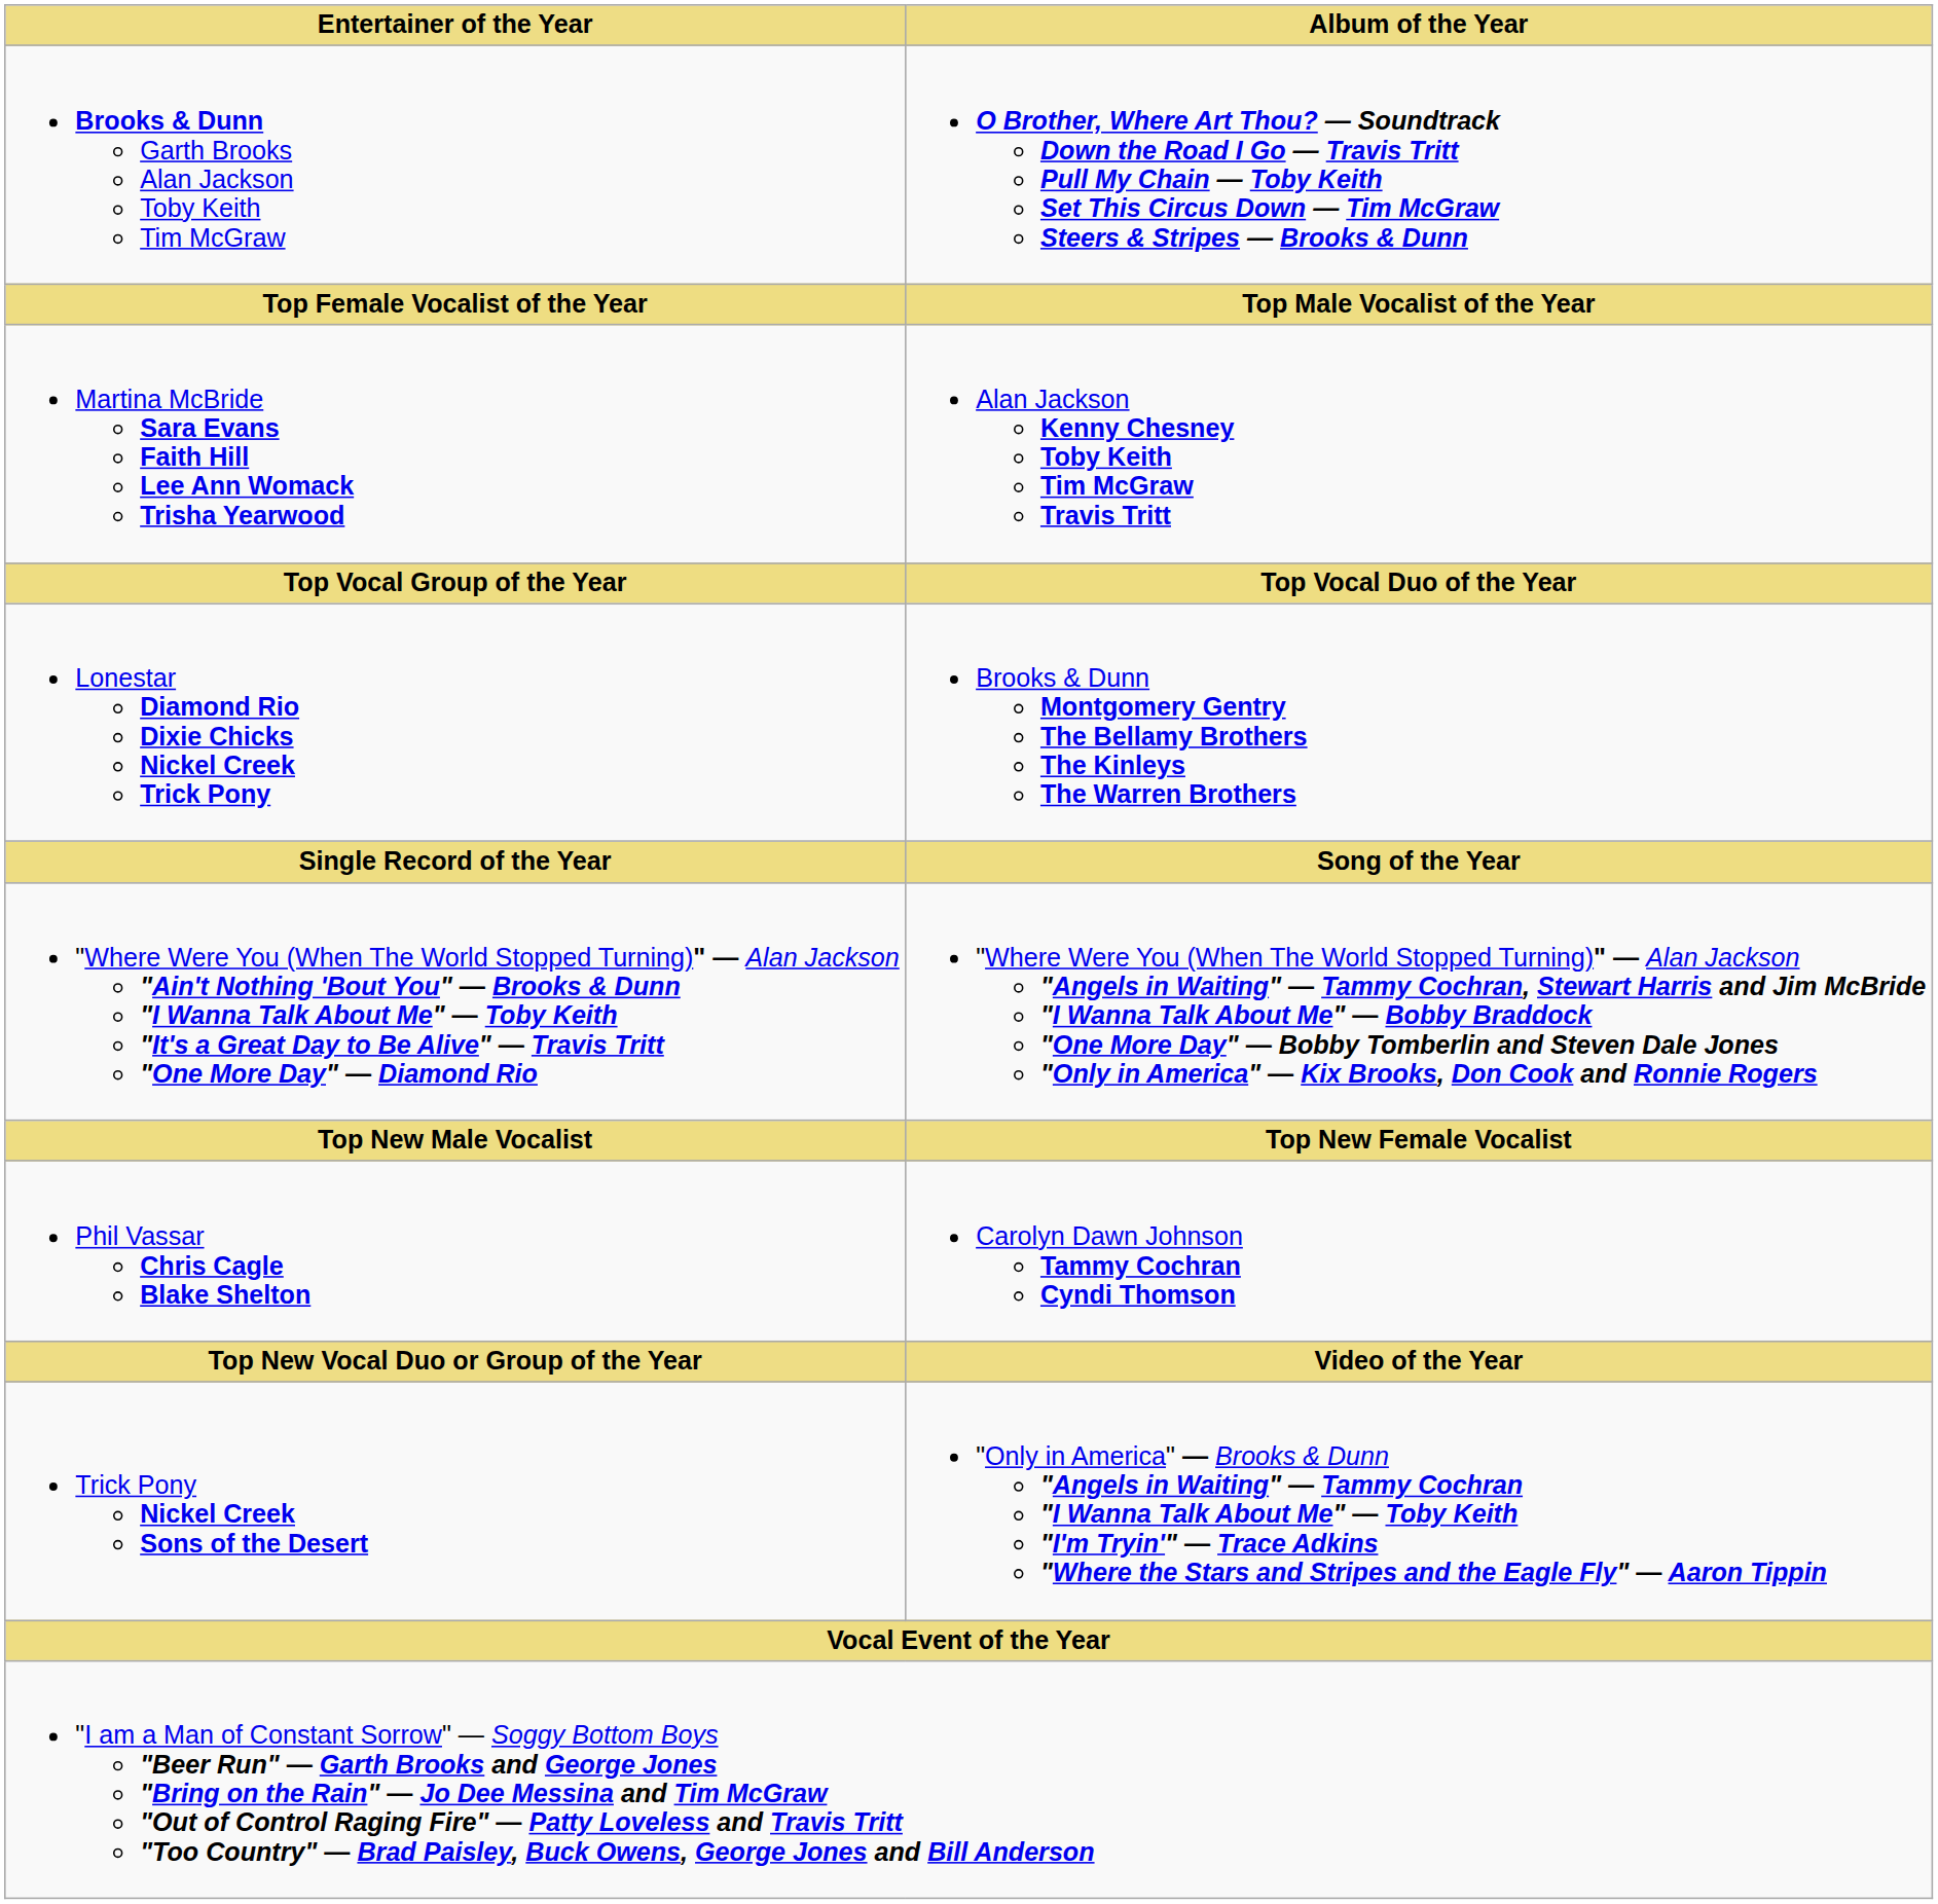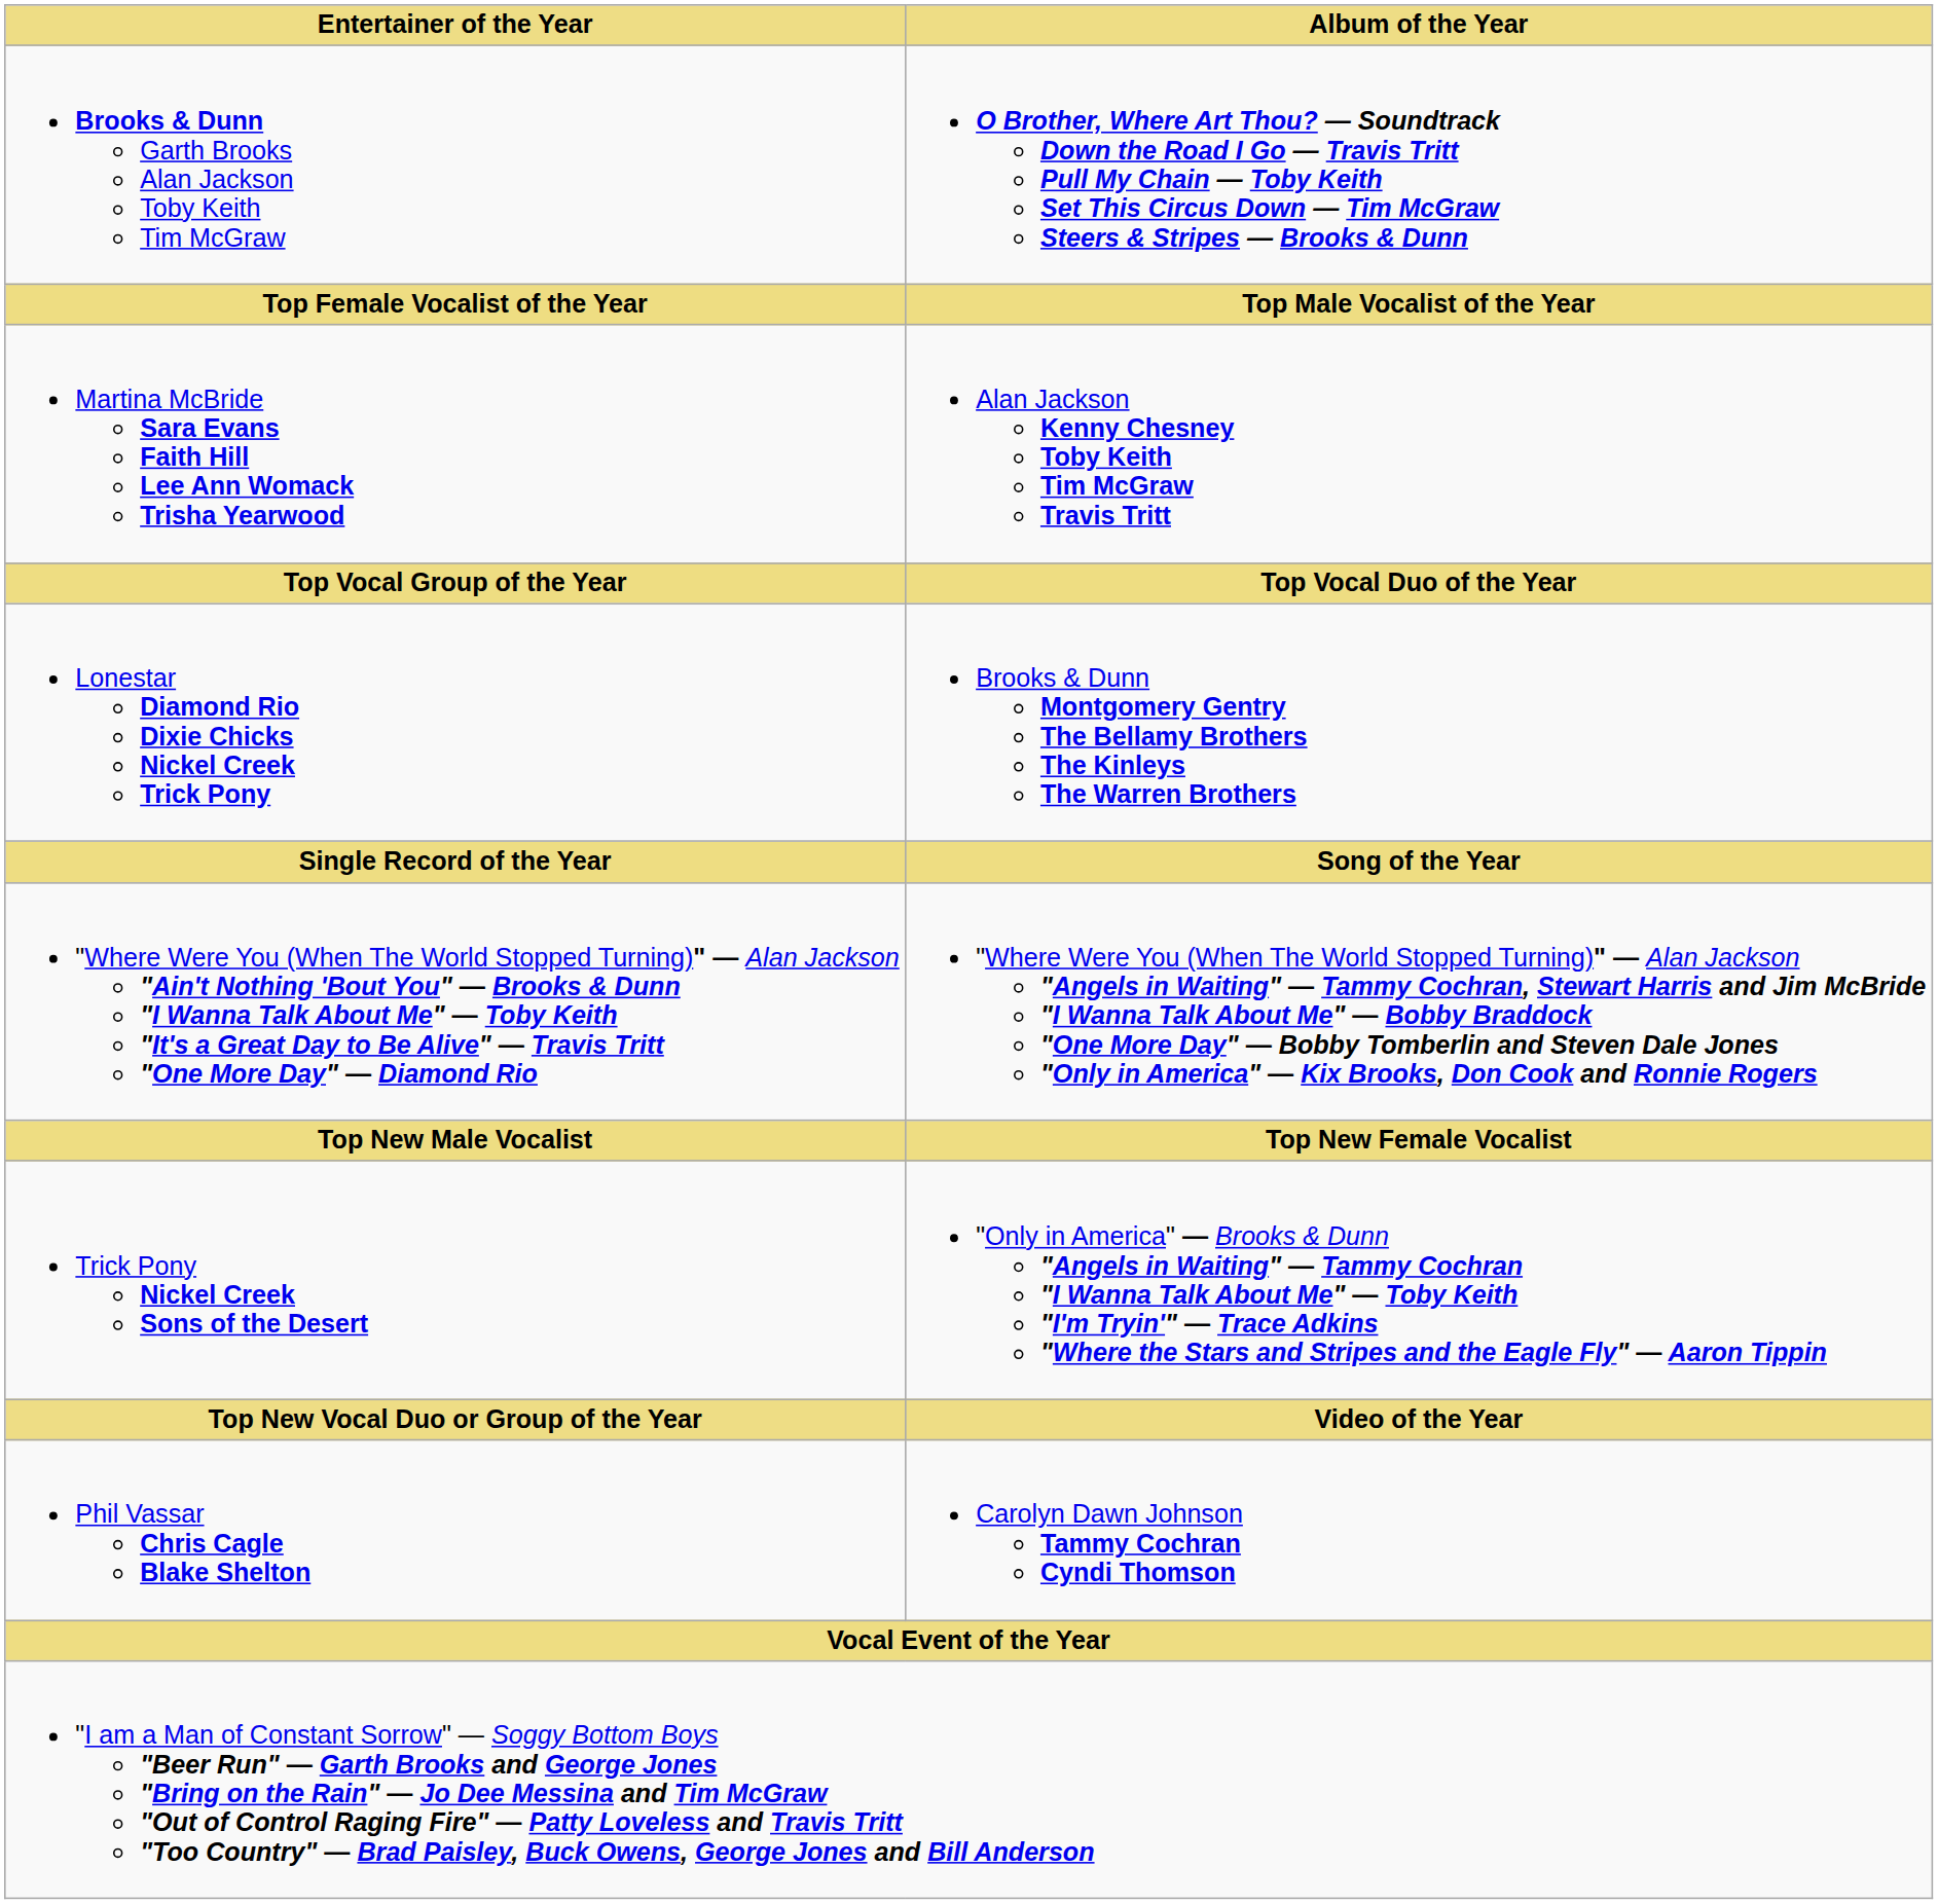rows swapped: Phil Vassar Chris Cagle Blake Shelton <-> Trick Pony Nickel Creek Sons of the Desert
